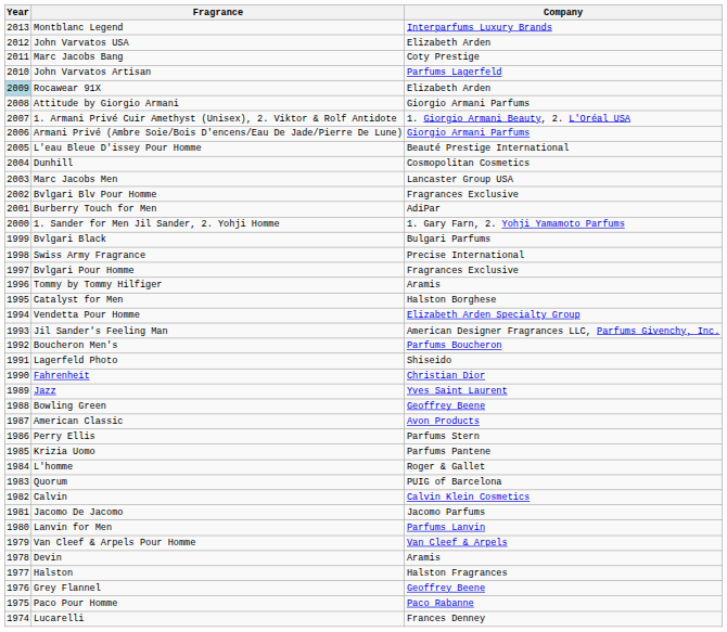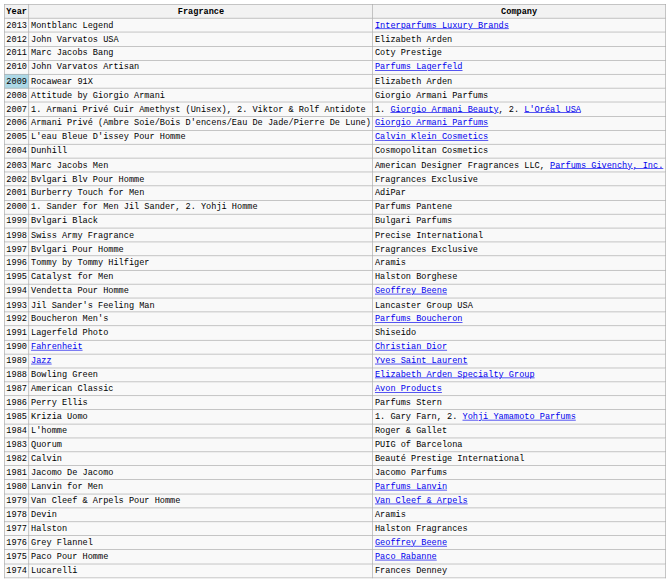L'eau Bleue D'issey Pour Homme | Company: Beauté Prestige International -> Calvin Klein Cosmetics
Marc Jacobs Men | Company: Lancaster Group USA -> American Designer Fragrances LLC, Parfums Givenchy, Inc.
1. Sander for Men Jil Sander, 2. Yohji Homme | Company: 1. Gary Farn, 2. Yohji Yamamoto Parfums -> Parfums Pantene
Vendetta Pour Homme | Company: Elizabeth Arden Specialty Group -> Geoffrey Beene
Jil Sander's Feeling Man | Company: American Designer Fragrances LLC, Parfums Givenchy, Inc. -> Lancaster Group USA
Bowling Green | Company: Geoffrey Beene -> Elizabeth Arden Specialty Group
Krizia Uomo | Company: Parfums Pantene -> 1. Gary Farn, 2. Yohji Yamamoto Parfums
Calvin | Company: Calvin Klein Cosmetics -> Beauté Prestige International
